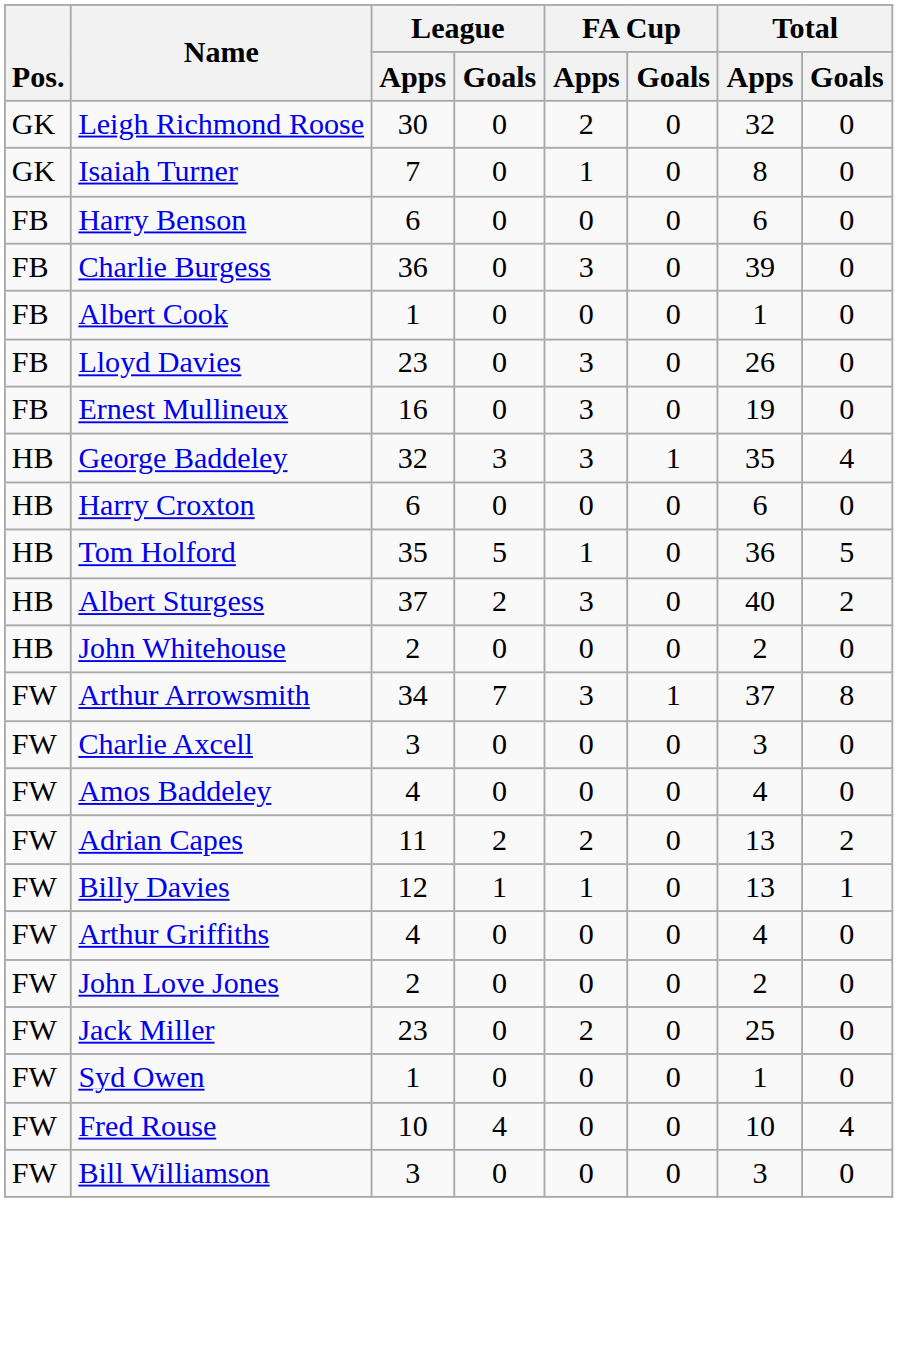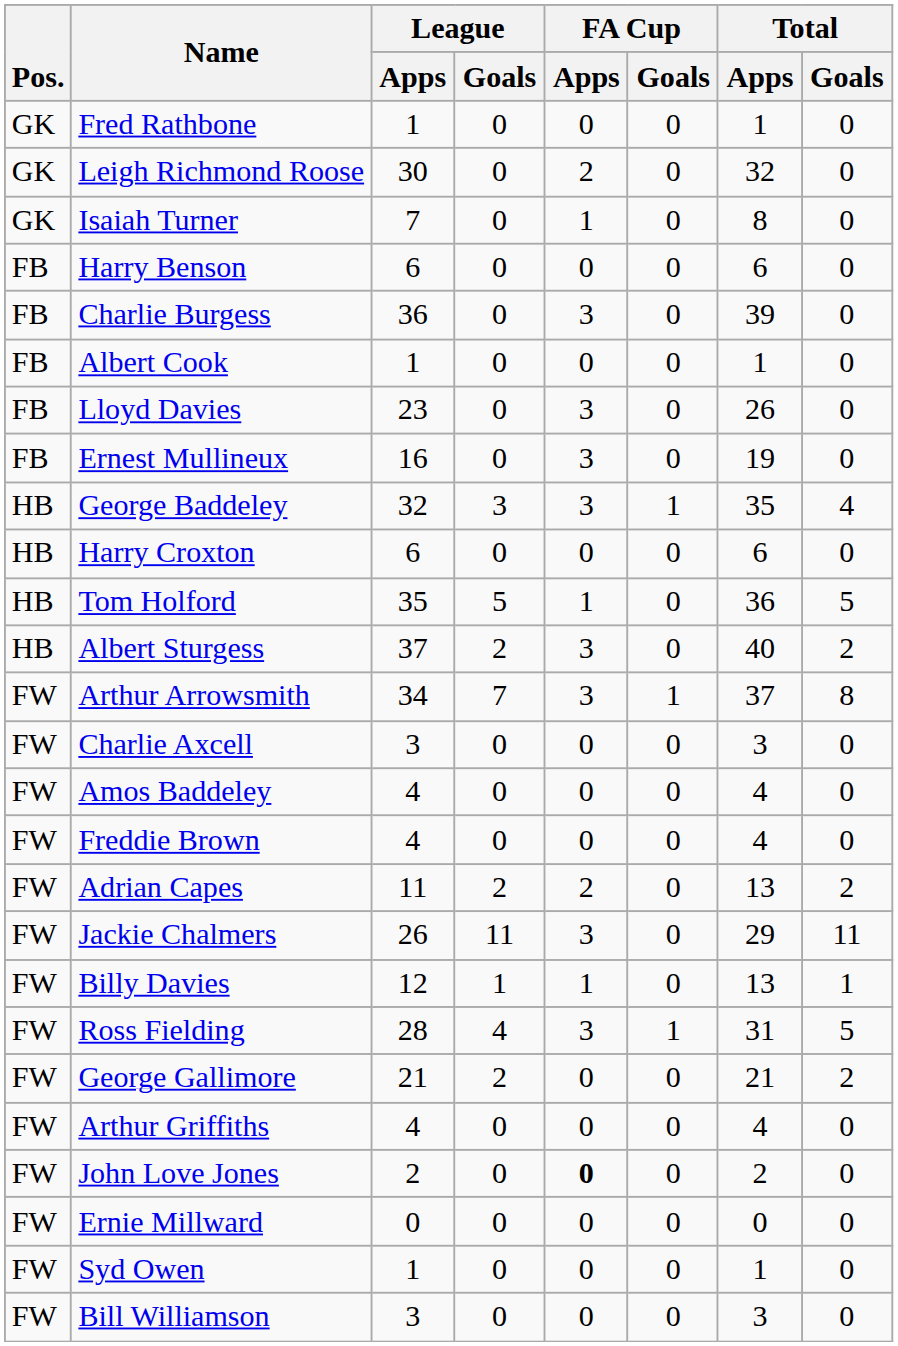+ row: GK | Fred Rathbone | 1 | 0 | 0 | 0 | 1 | 0
- row: HB | John Whitehouse | 2 | 0 | 0 | 0 | 2 | 0
+ row: FW | Freddie Brown | 4 | 0 | 0 | 0 | 4 | 0
+ row: FW | Jackie Chalmers | 26 | 11 | 3 | 0 | 29 | 11
+ row: FW | Ross Fielding | 28 | 4 | 3 | 1 | 31 | 5
+ row: FW | George Gallimore | 21 | 2 | 0 | 0 | 21 | 2
John Love Jones | FA Cup / Apps: normal -> bold
- row: FW | Jack Miller | 23 | 0 | 2 | 0 | 25 | 0
+ row: FW | Ernie Millward | 0 | 0 | 0 | 0 | 0 | 0
- row: FW | Fred Rouse | 10 | 4 | 0 | 0 | 10 | 4
